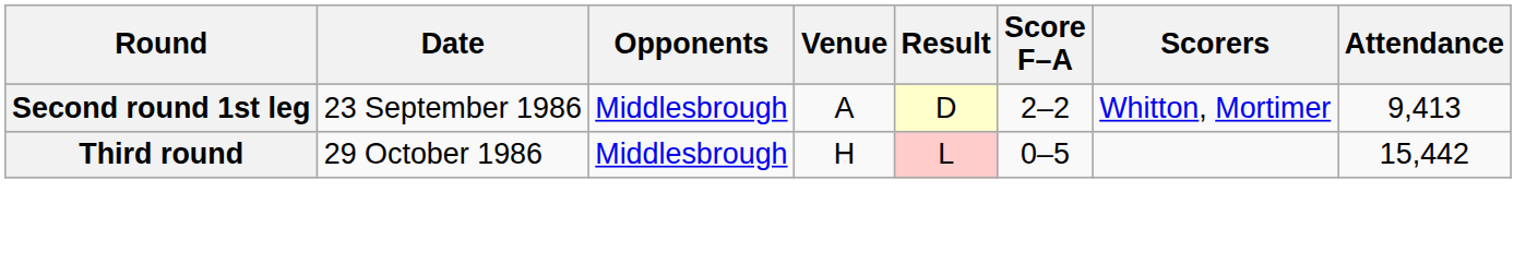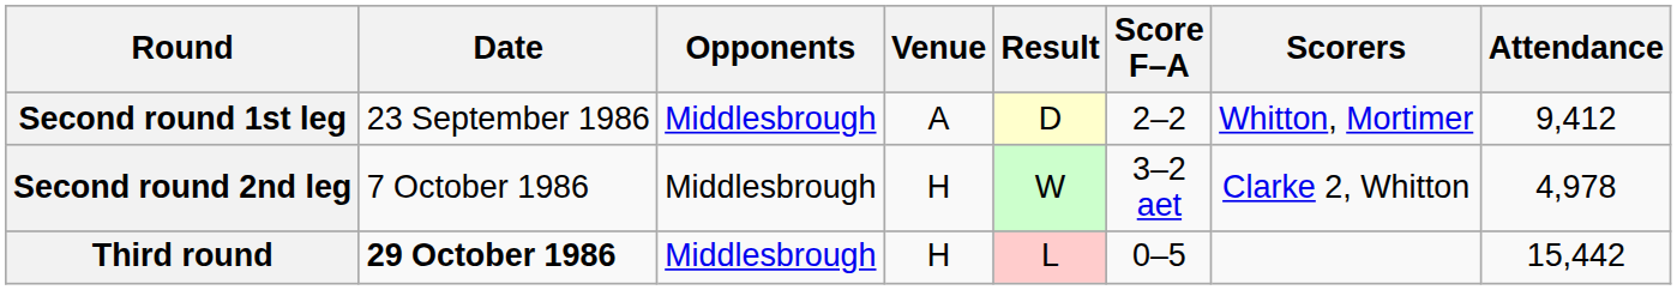Second round 1st leg | Attendance: 9,413 -> 9,412
+ row: Second round 2nd leg | 7 October 1986 | Middlesbrough | H | W | 3–2 aet | Clarke 2, Whitton | 4,978
Third round | Date: normal -> bold
